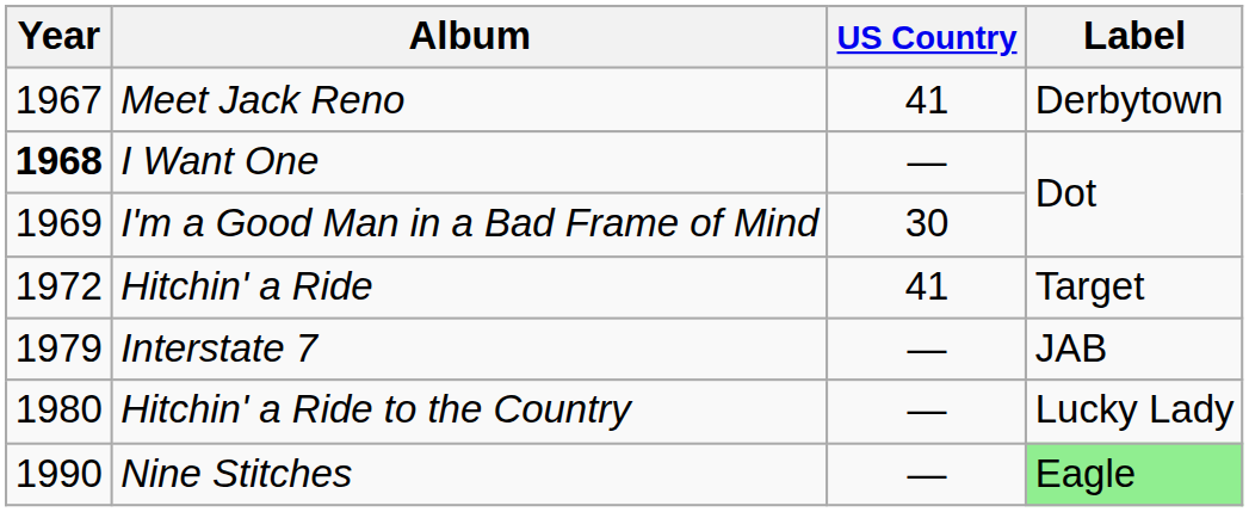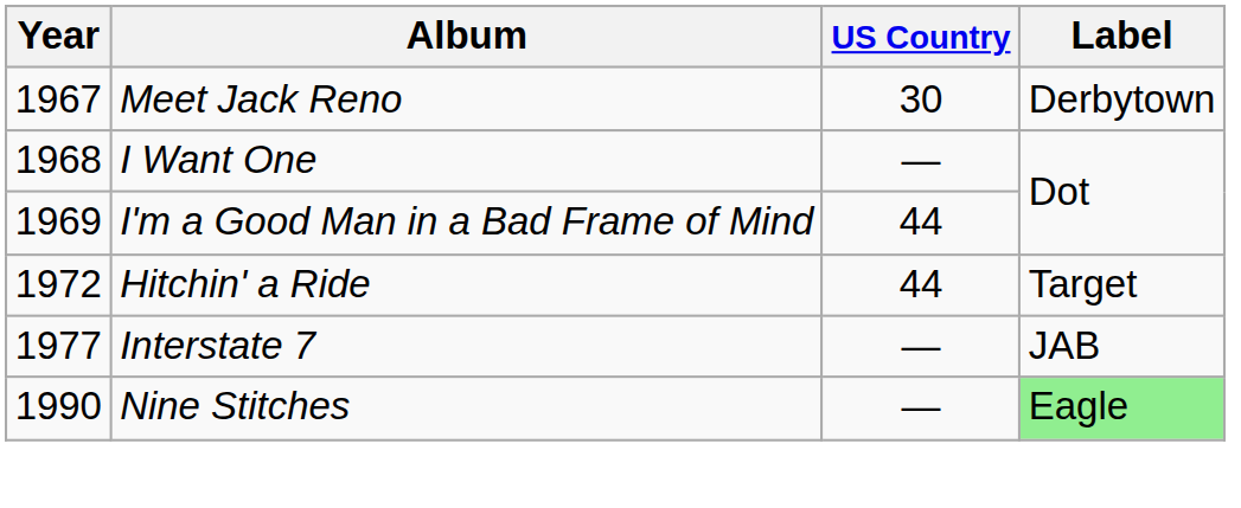Meet Jack Reno | US Country: 41 -> 30
I Want One | Year: bold -> normal
I'm a Good Man in a Bad Frame of Mind | US Country: 30 -> 44
Hitchin' a Ride | US Country: 41 -> 44
Interstate 7 | Year: 1979 -> 1977
- row: 1980 | Hitchin' a Ride to the Country | — | Lucky Lady
